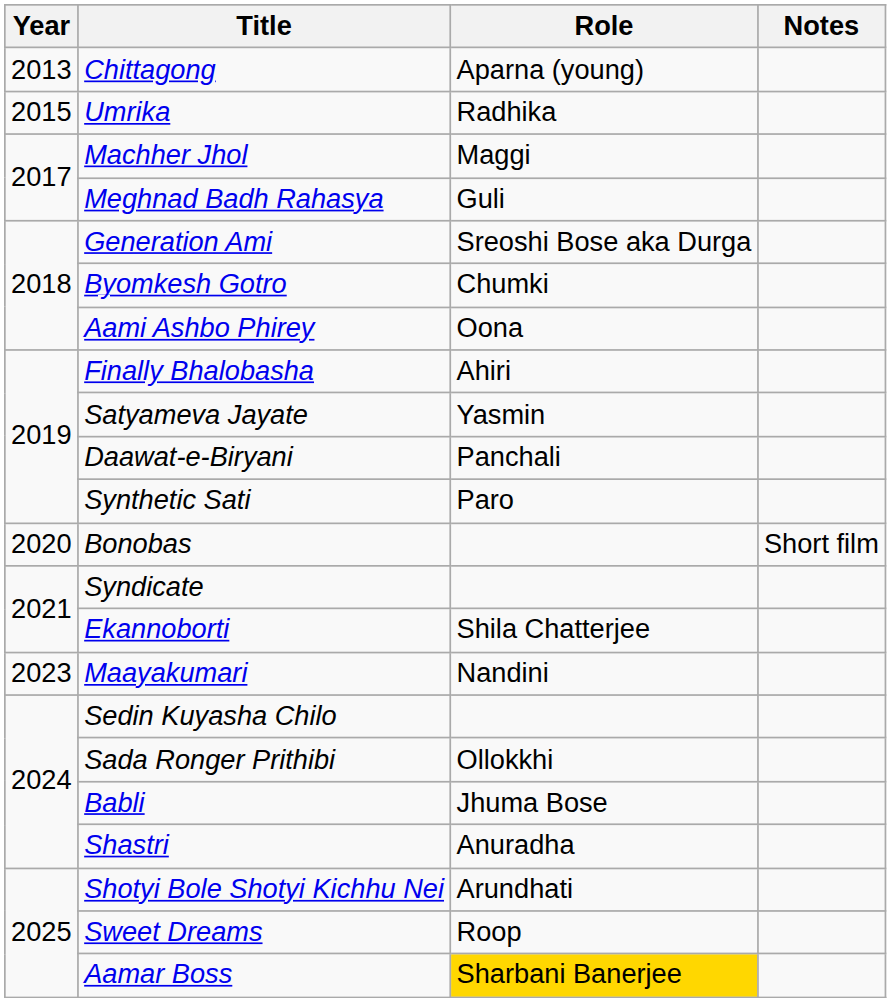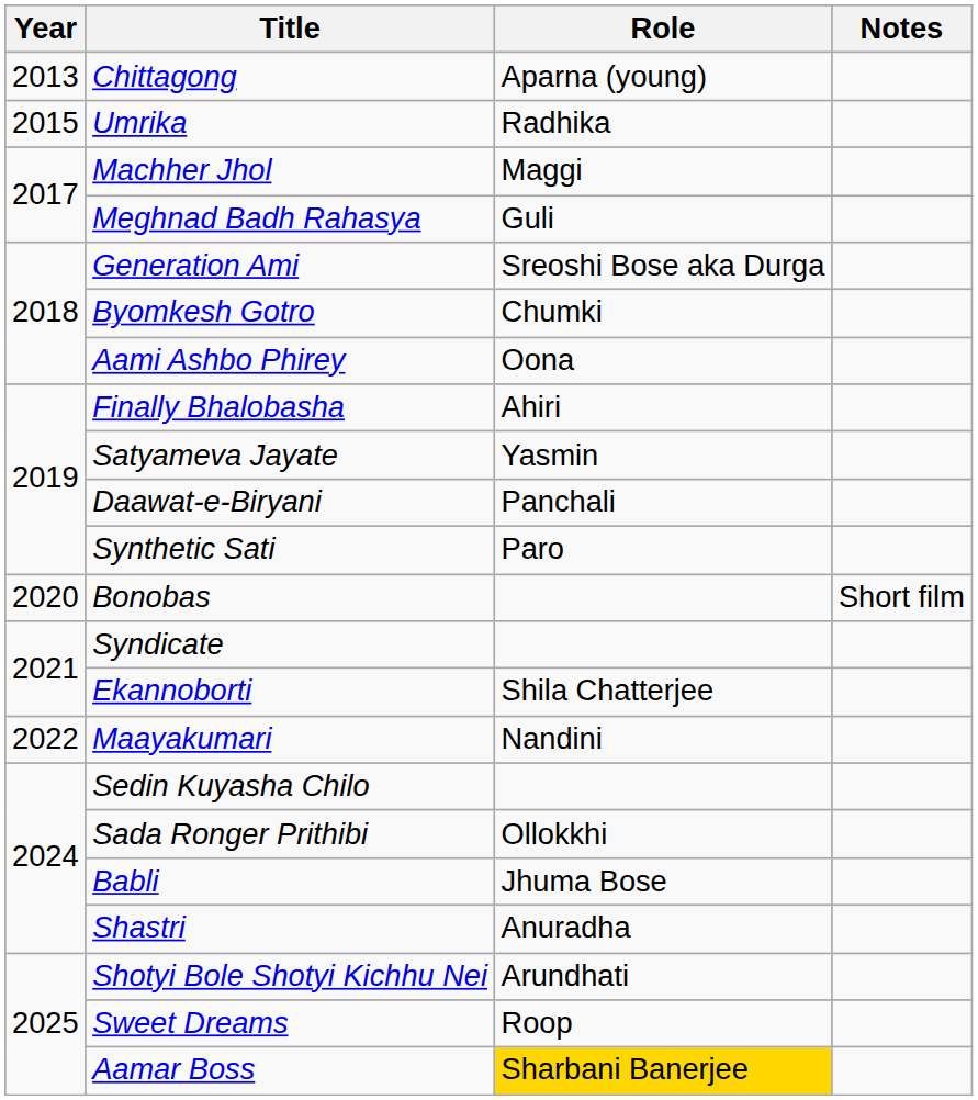Maayakumari | Year: 2023 -> 2022
